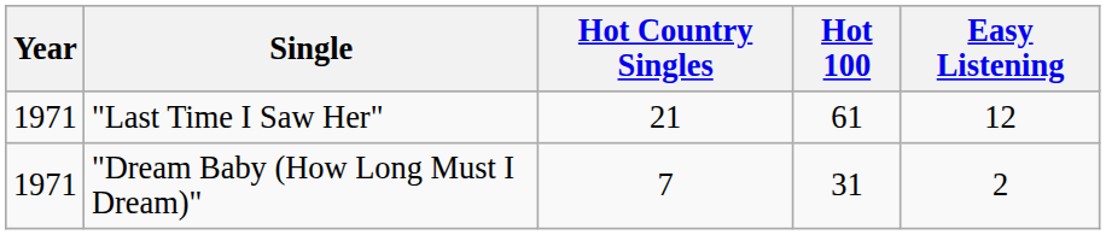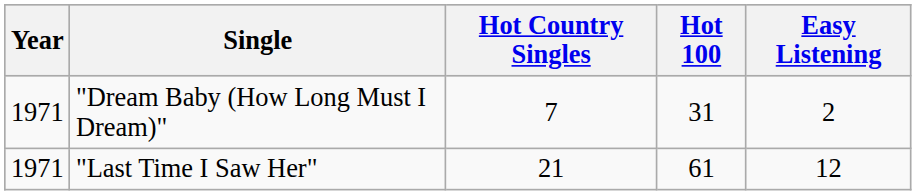rows swapped: "Dream Baby (How Long Must I Dream)" <-> "Last Time I Saw Her"
